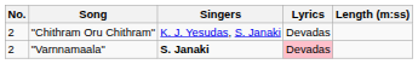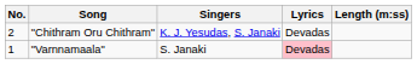"Varnnamaala" | No.: 2 -> 1
"Varnnamaala" | Singers: bold -> normal
